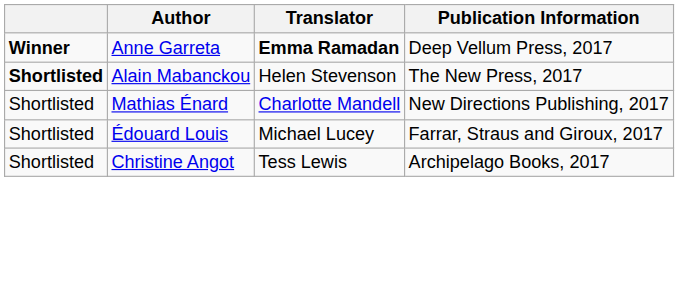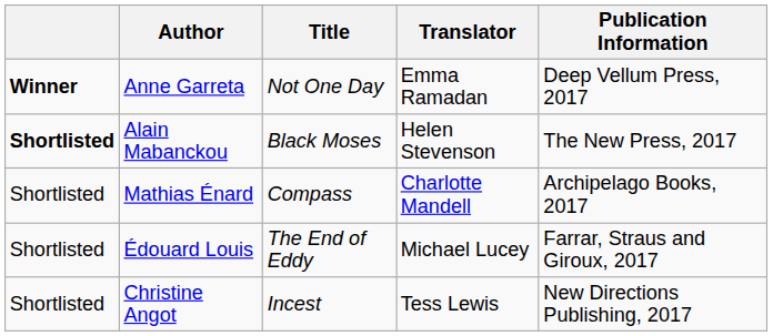+ column: Title | Not One Day | Black Moses | Compass | The End of Eddy | Incest
Anne Garreta | Translator: bold -> normal
Mathias Énard | Publication Information: New Directions Publishing, 2017 -> Archipelago Books, 2017
Christine Angot | Publication Information: Archipelago Books, 2017 -> New Directions Publishing, 2017
